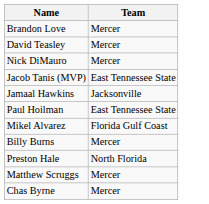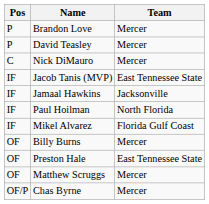+ column: Pos | P | P | C | IF | IF | IF | IF | OF | OF | OF | OF/P
Paul Hoilman | Team: East Tennessee State -> North Florida
Preston Hale | Team: North Florida -> East Tennessee State
